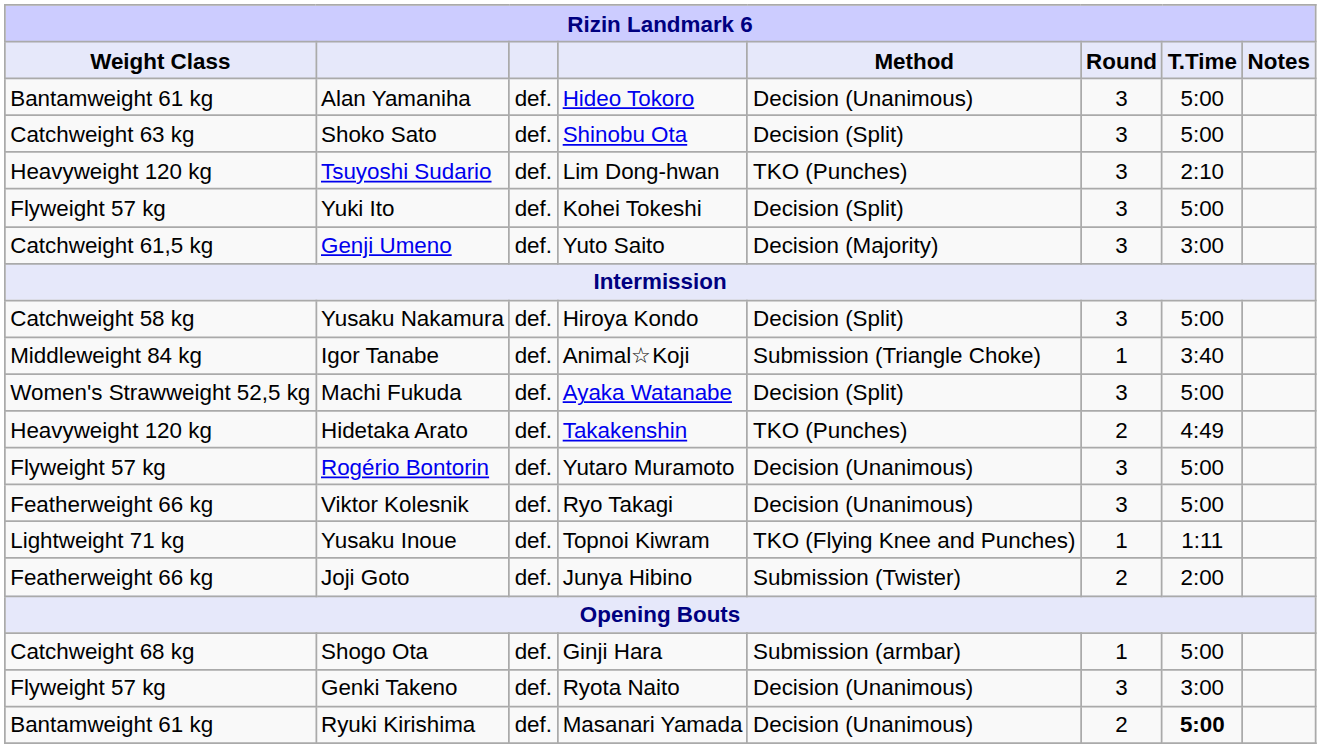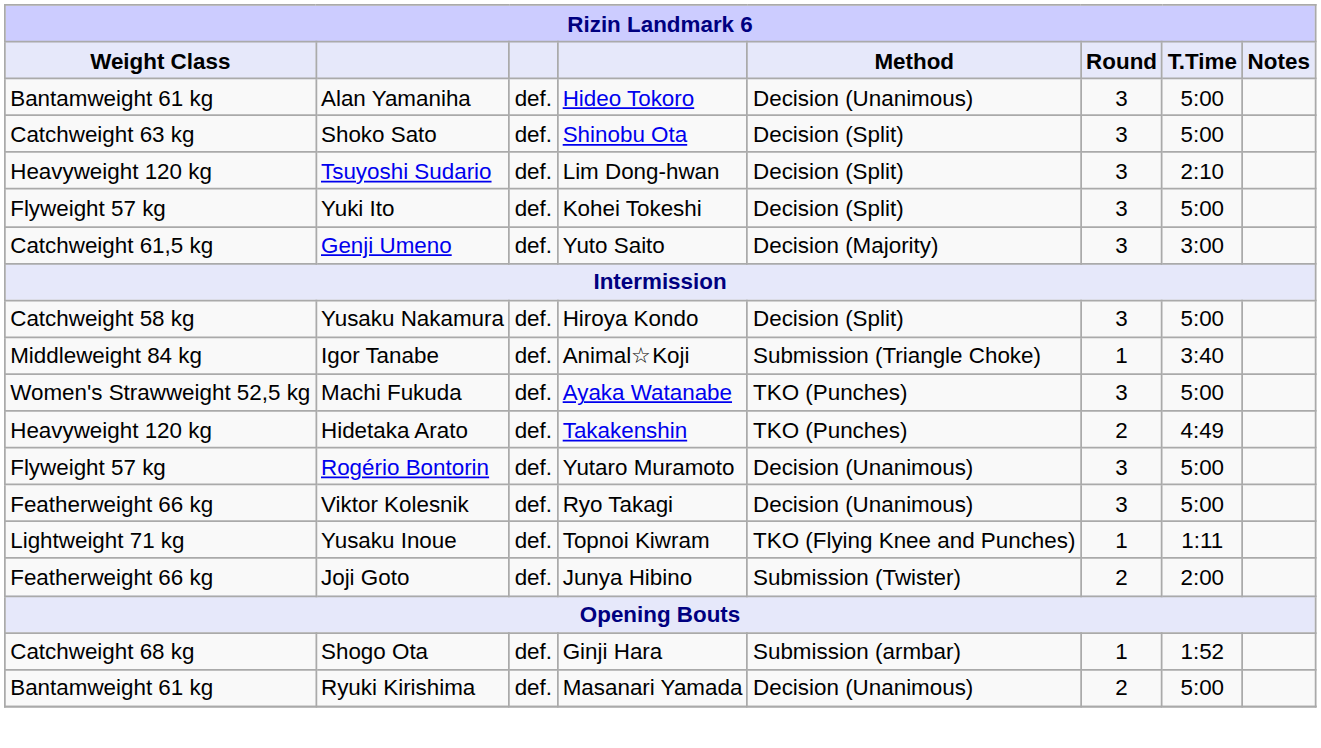Tsuyoshi Sudario | Method: TKO (Punches) -> Decision (Split)
Machi Fukuda | Method: Decision (Split) -> TKO (Punches)
Shogo Ota | T.Time: 5:00 -> 1:52
- row: Flyweight 57 kg | Genki Takeno | def. | Ryota Naito | Decision (Unanimous) | 3 | 3:00
Ryuki Kirishima | T.Time: bold -> normal
